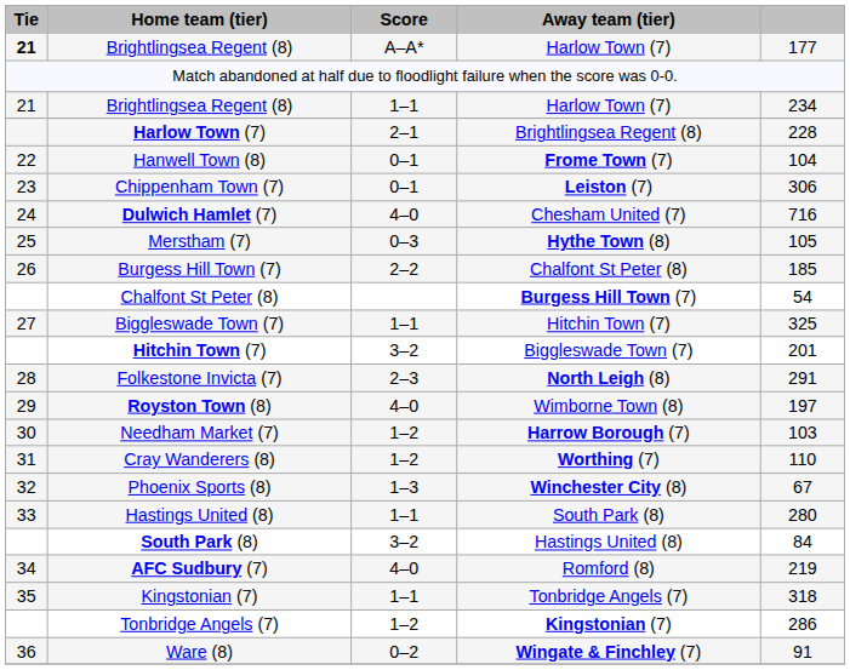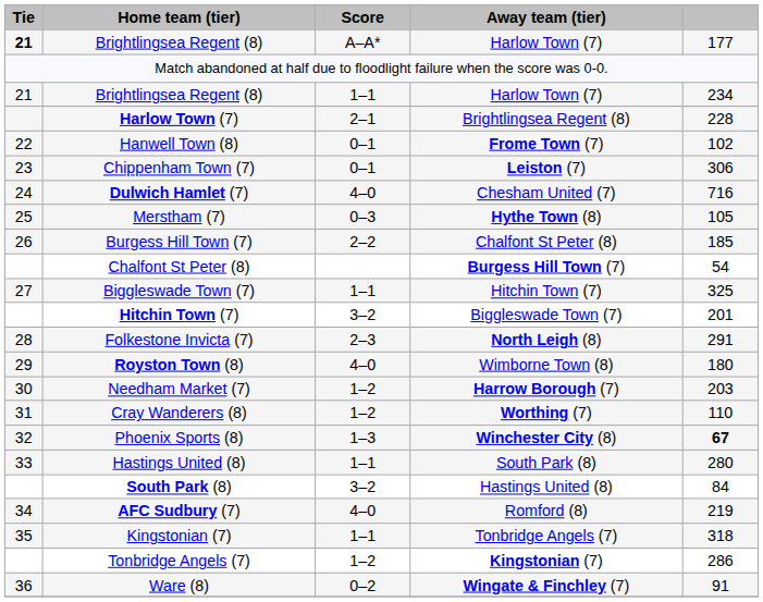Hanwell Town (8) | column 5: 104 -> 102
Royston Town (8) | column 5: 197 -> 180
Needham Market (7) | column 5: 103 -> 203
Phoenix Sports (8) | column 5: normal -> bold
